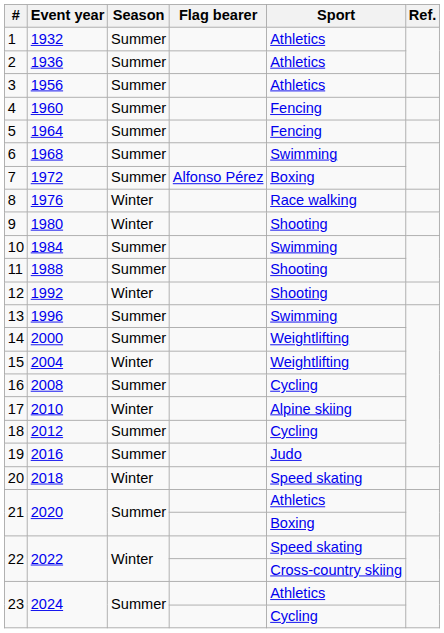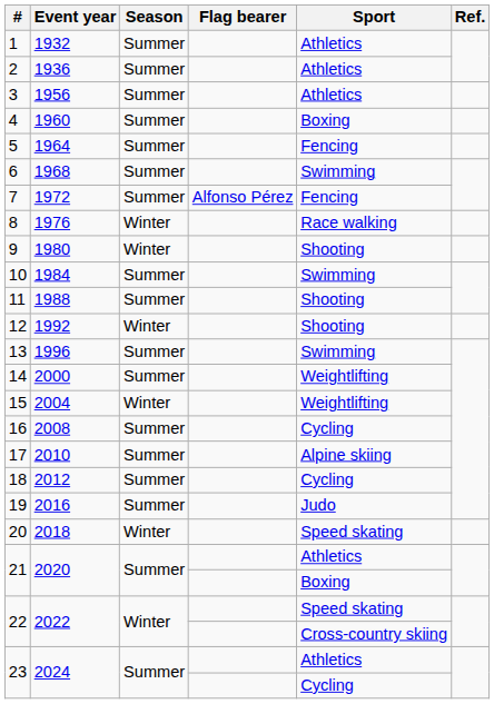4 | Sport: Fencing -> Boxing
7 | Sport: Boxing -> Fencing
17 | Season: Winter -> Summer
